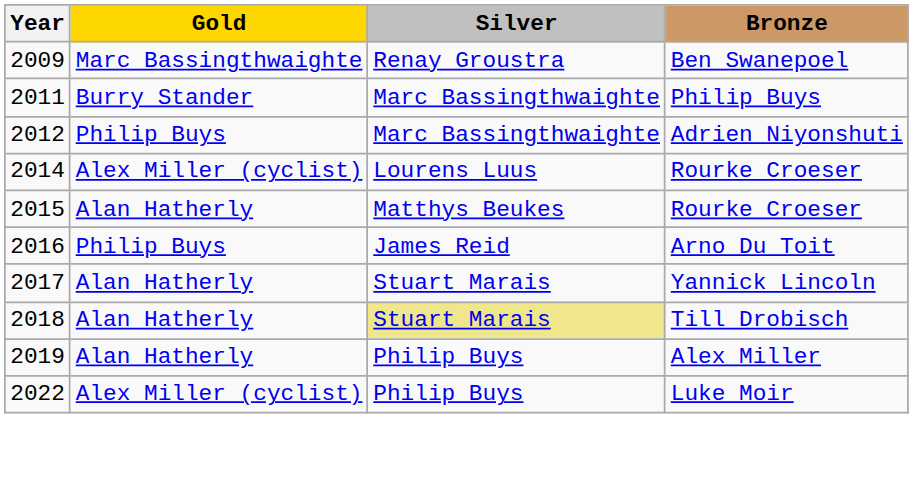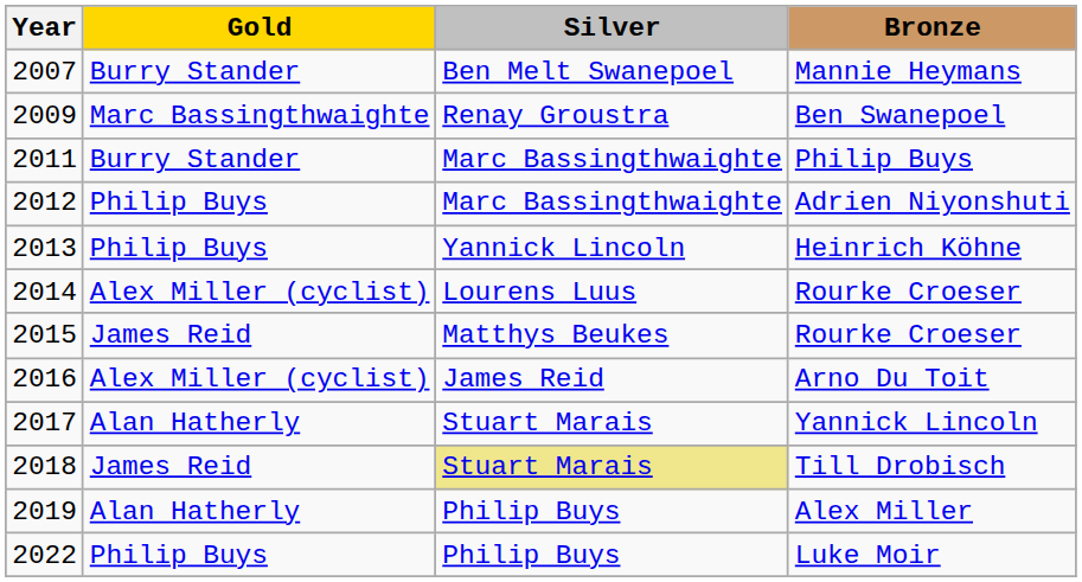+ row: 2007 | Burry Stander | Ben Melt Swanepoel | Mannie Heymans
+ row: 2013 | Philip Buys | Yannick Lincoln | Heinrich Köhne
2015 / Rourke Croeser | Gold: Alan Hatherly -> James Reid
Arno Du Toit | Gold: Philip Buys -> Alex Miller (cyclist)
Till Drobisch | Gold: Alan Hatherly -> James Reid
Luke Moir | Gold: Alex Miller (cyclist) -> Philip Buys
